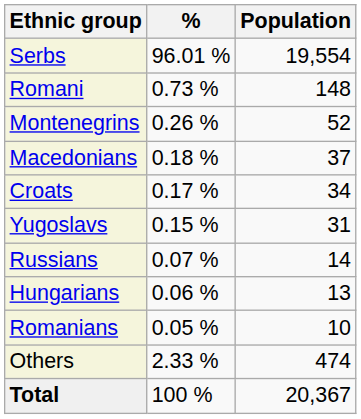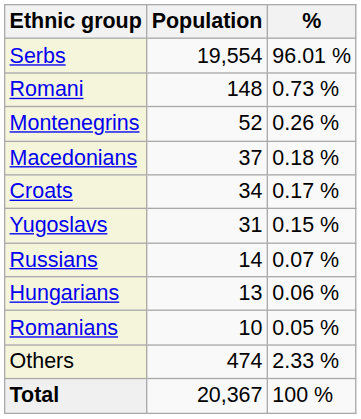columns swapped: Population <-> %
